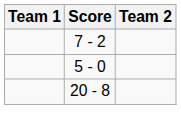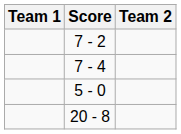+ row: 7 - 4
